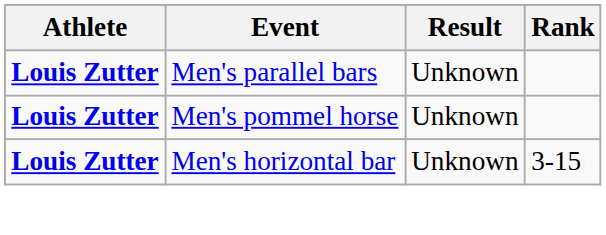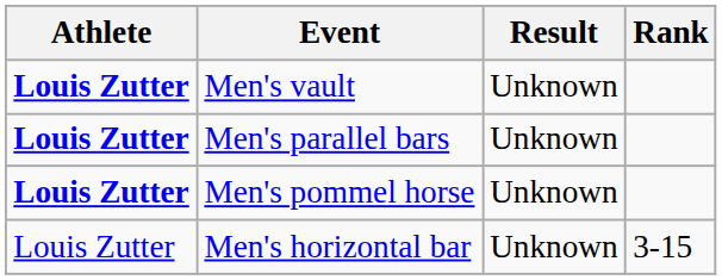+ row: Louis Zutter | Men's vault | Unknown
Men's horizontal bar | Athlete: bold -> normal
